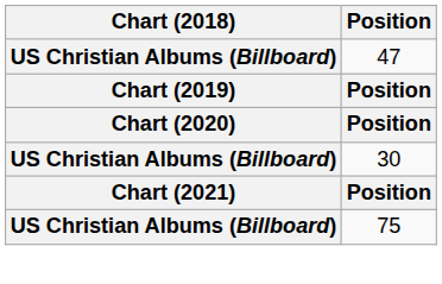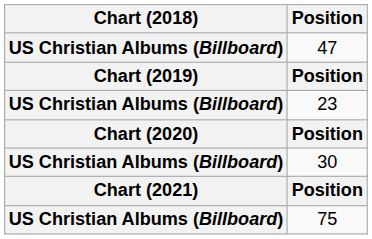+ row: US Christian Albums (Billboard) | 23
